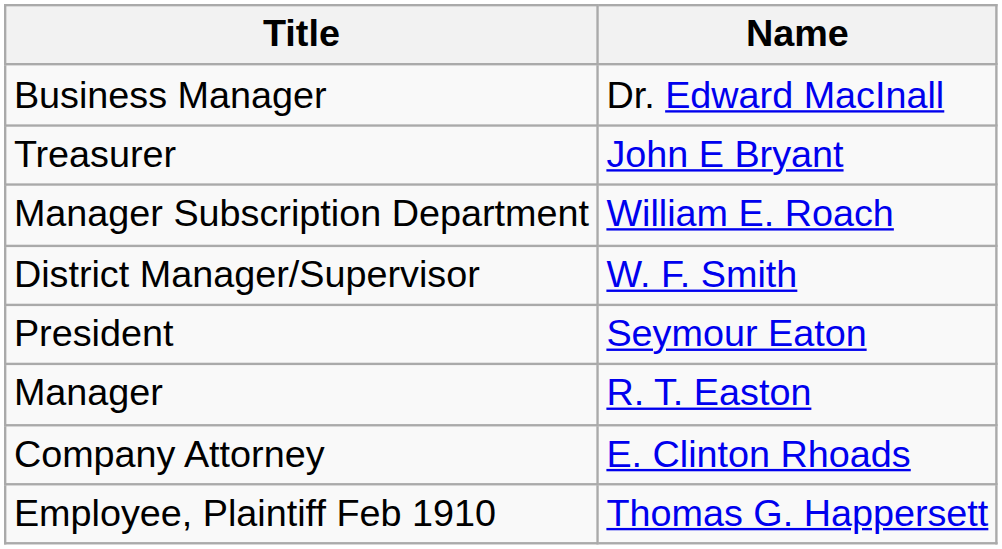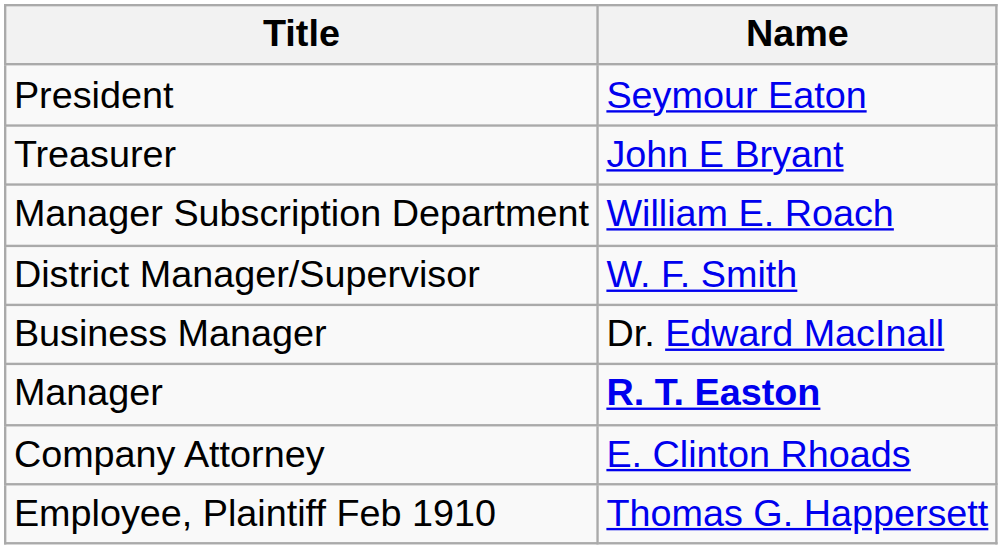rows swapped: President <-> Business Manager
Manager | Name: normal -> bold
